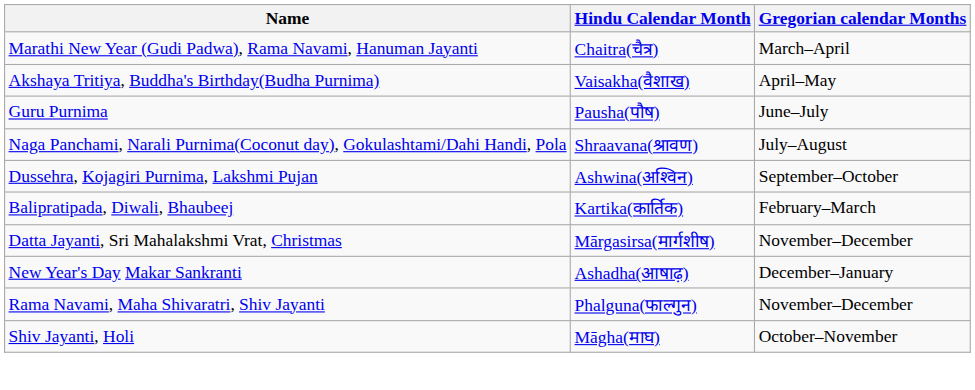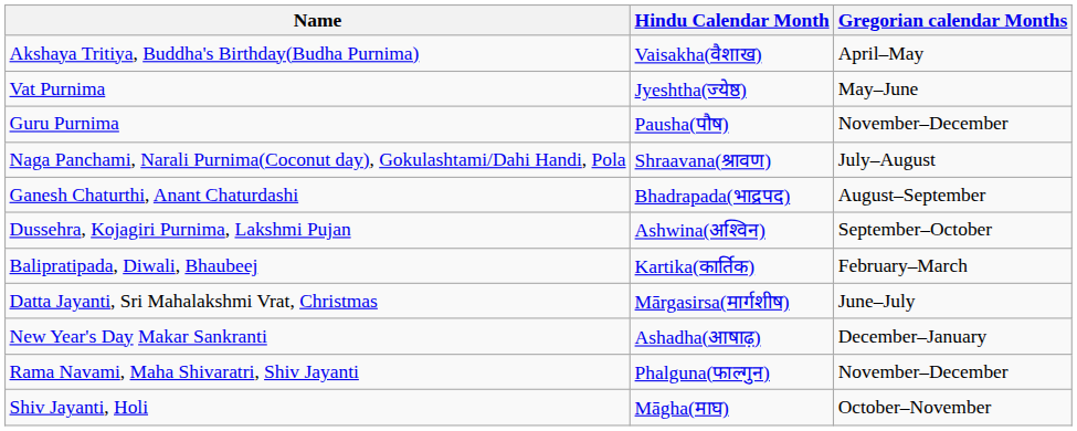- row: Marathi New Year (Gudi Padwa), Rama Navami, Hanuman Jayanti | Chaitra(चैत्र) | March–April
+ row: Vat Purnima | Jyeshtha(ज्येष्ठ) | May–June
Guru Purnima | Gregorian calendar Months: June–July -> November–December
+ row: Ganesh Chaturthi, Anant Chaturdashi | Bhadrapada(भाद्रपद) | August–September
Datta Jayanti, Sri Mahalakshmi Vrat, Christmas | Gregorian calendar Months: November–December -> June–July
